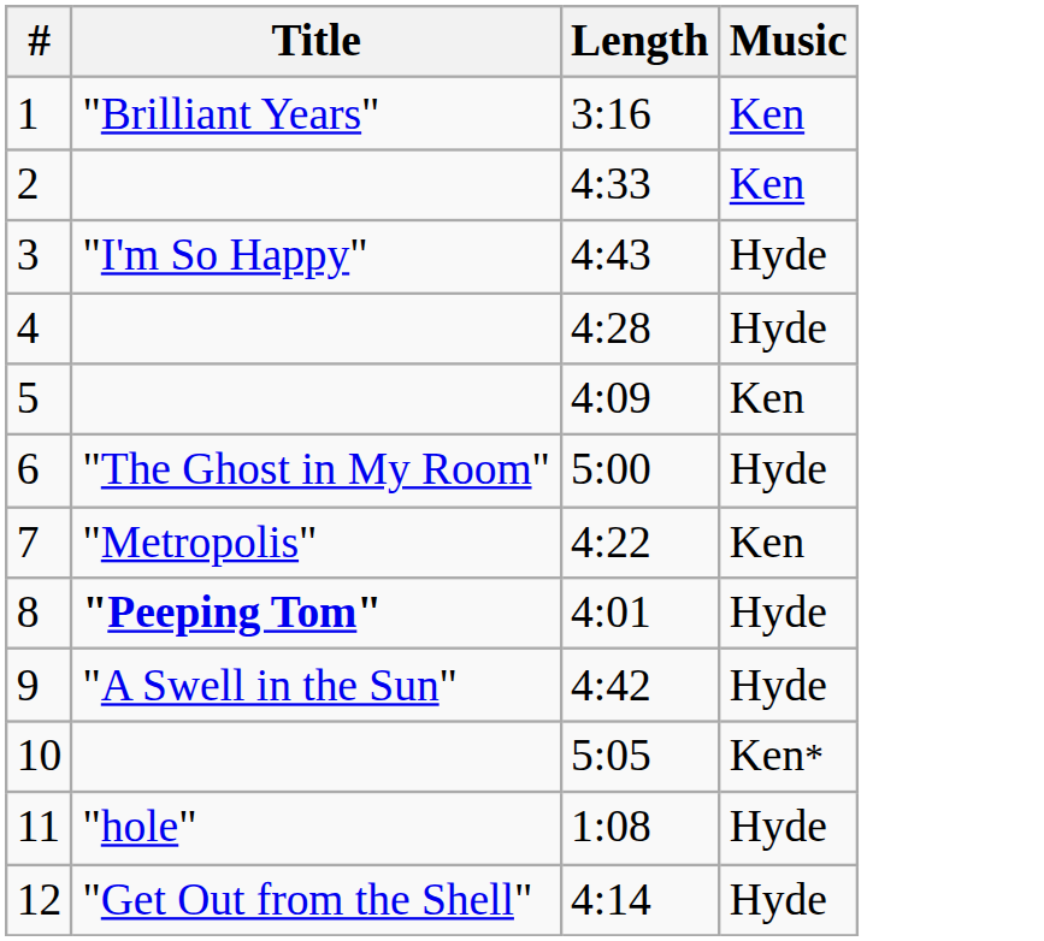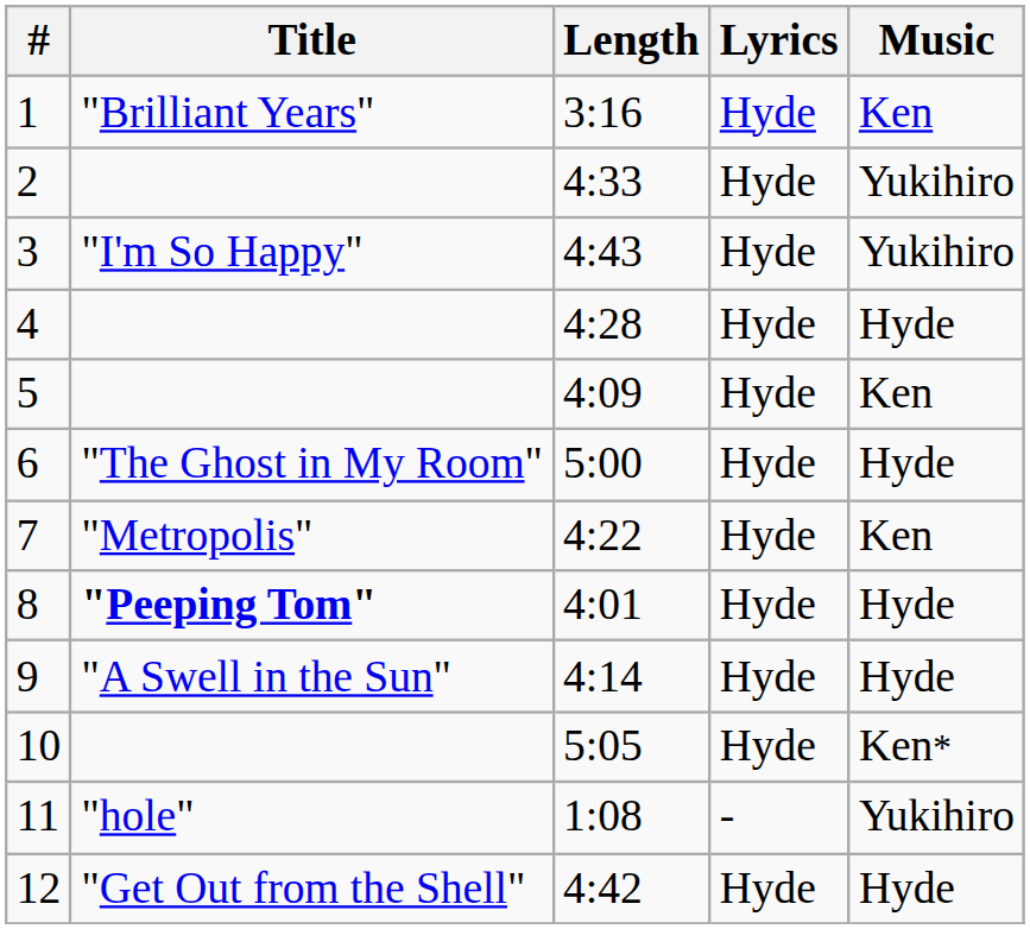+ column: Lyrics | Hyde | Hyde | Hyde | Hyde | Hyde | Hyde | Hyde | Hyde | Hyde | Hyde | ‐ | Hyde
2 | Music: Ken -> Yukihiro
3 | Music: Hyde -> Yukihiro
9 | Length: 4:42 -> 4:14
11 | Music: Hyde -> Yukihiro
12 | Length: 4:14 -> 4:42
